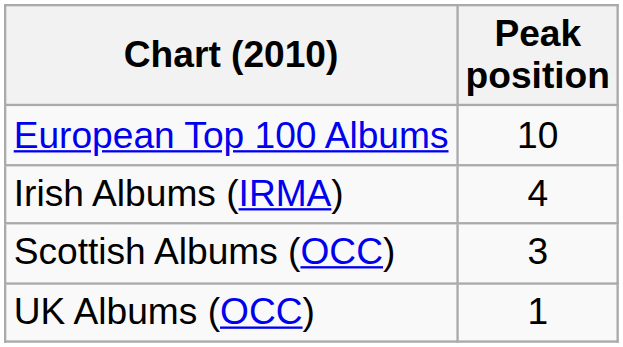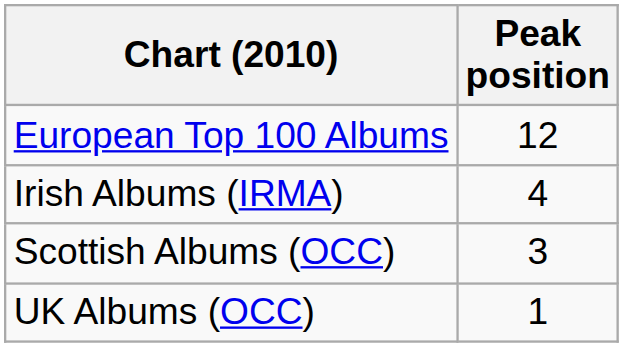European Top 100 Albums | Peak position: 10 -> 12
